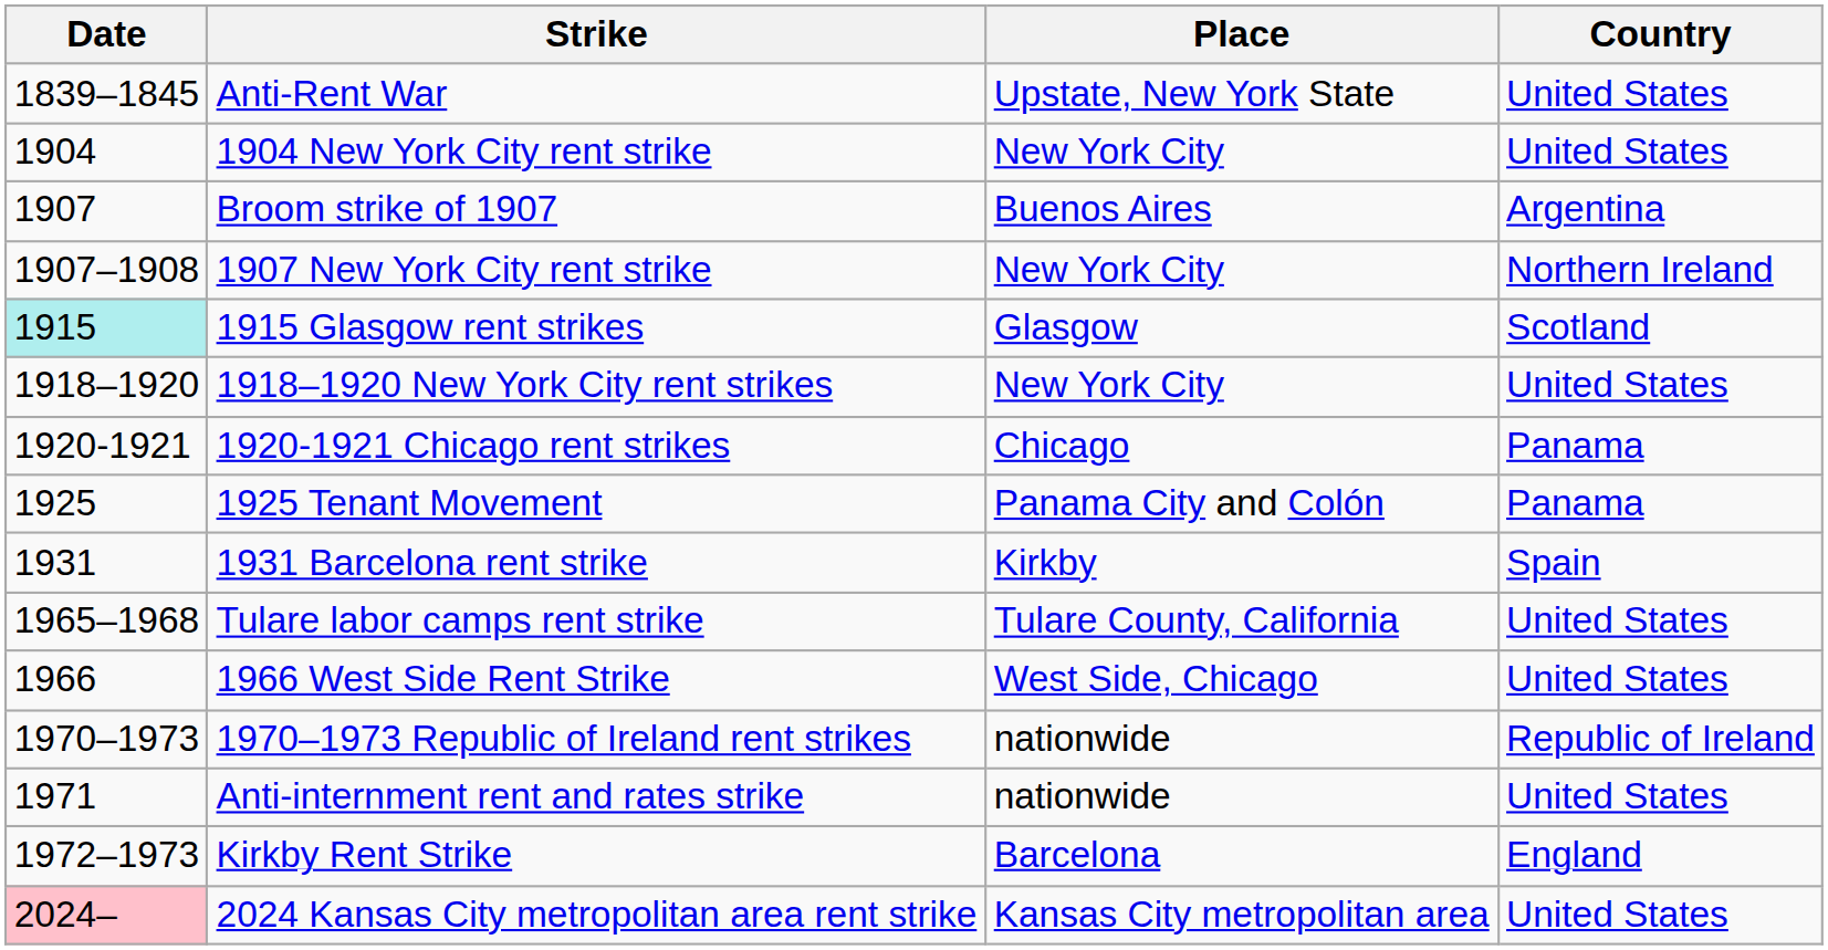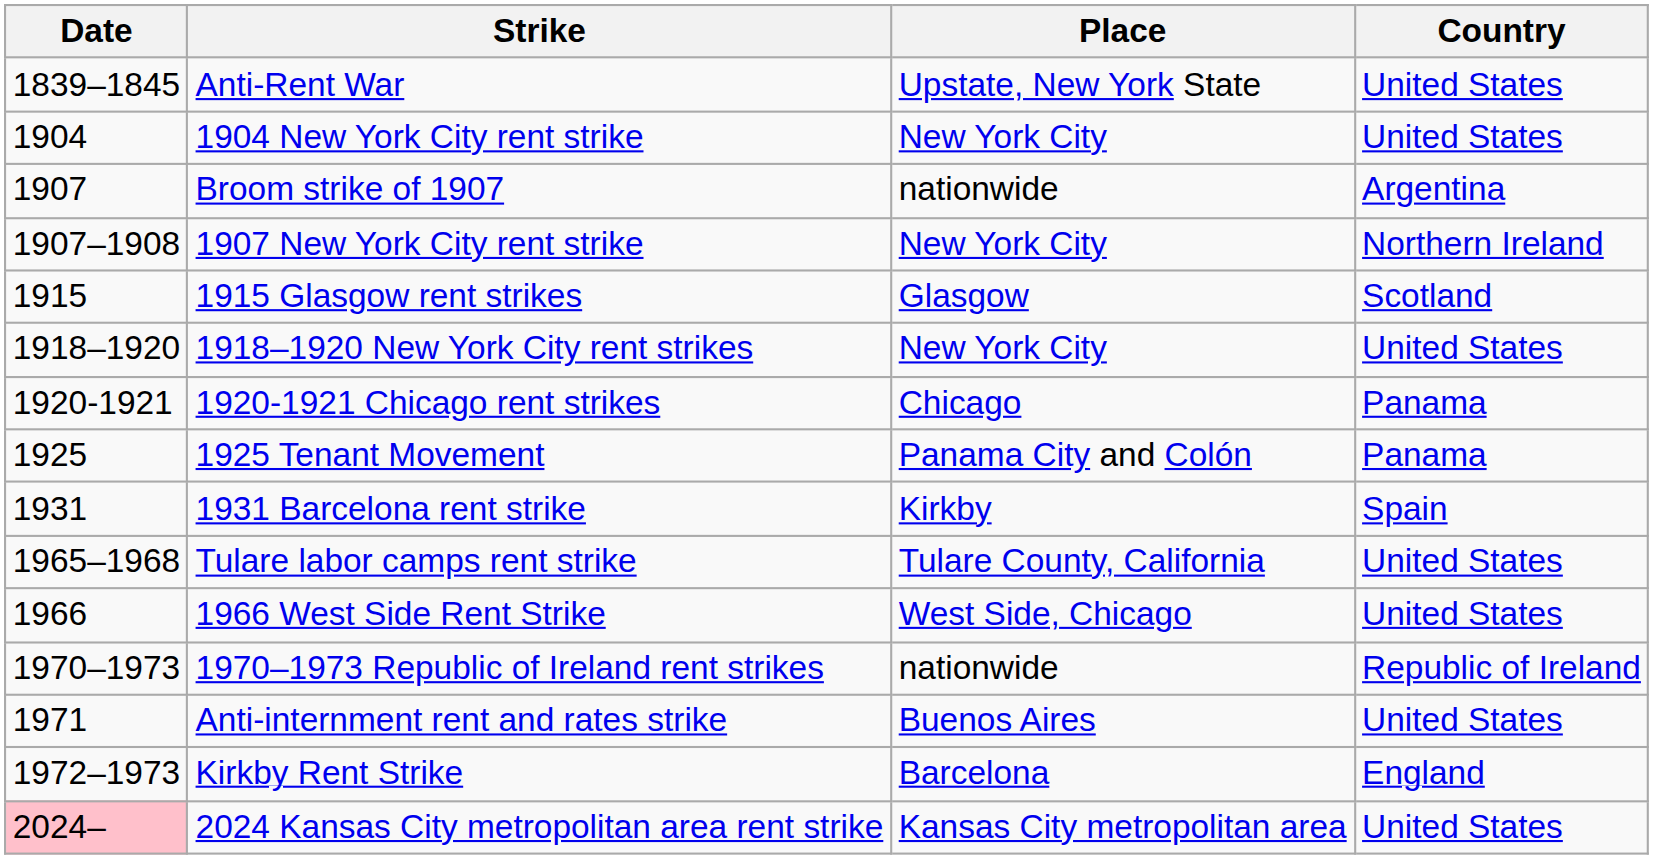Broom strike of 1907 | Place: Buenos Aires -> nationwide
1915 Glasgow rent strikes | Date: paleturquoise background -> no background
Anti-internment rent and rates strike | Place: nationwide -> Buenos Aires
